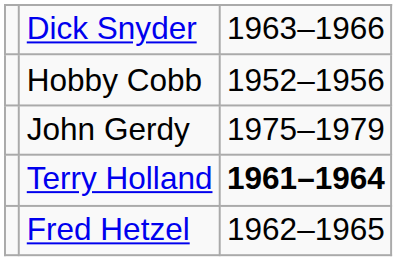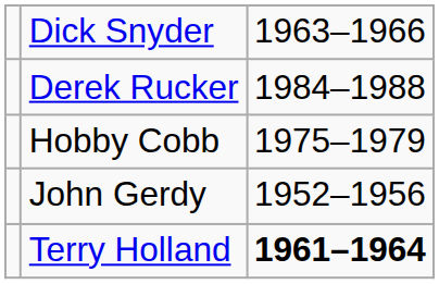+ row: Derek Rucker | 1984–1988
Hobby Cobb | column 3: 1952–1956 -> 1975–1979
John Gerdy | column 3: 1975–1979 -> 1952–1956
- row: Fred Hetzel | 1962–1965
